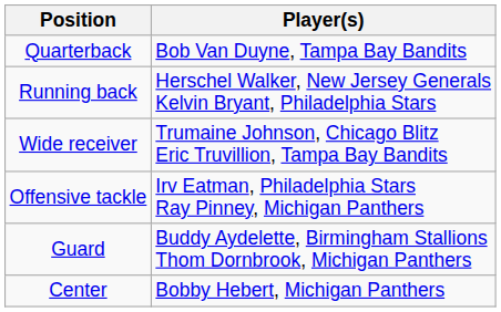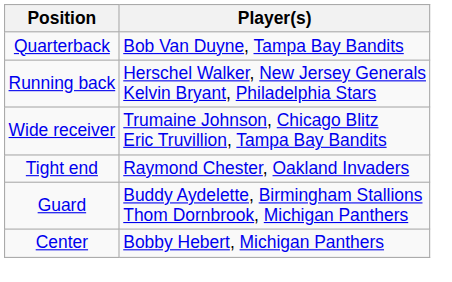+ row: Tight end | Raymond Chester, Oakland Invaders
- row: Offensive tackle | Irv Eatman, Philadelphia Stars Ray Pinney, Michigan Panthers
